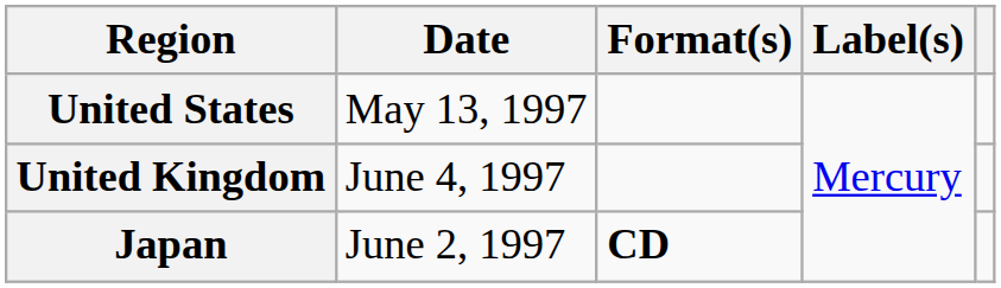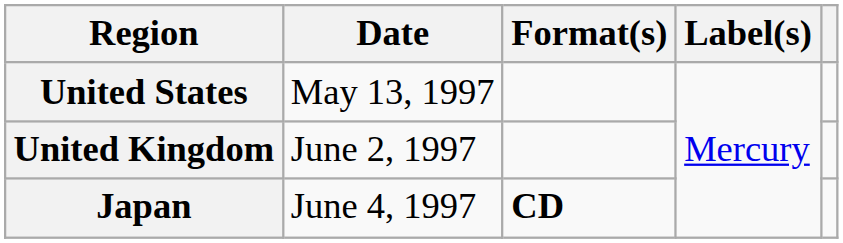United Kingdom | Date: June 4, 1997 -> June 2, 1997
Japan | Date: June 2, 1997 -> June 4, 1997
